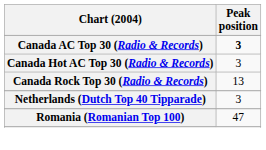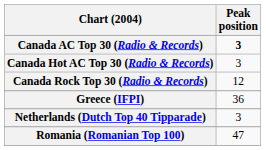Canada Rock Top 30 (Radio & Records) | Peak position: 13 -> 12
+ row: Greece (IFPI) | 36
